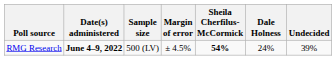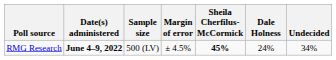RMG Research | Sheila Cherfilus-McCormick: 54% -> 45%
RMG Research | Undecided: 39% -> 34%
